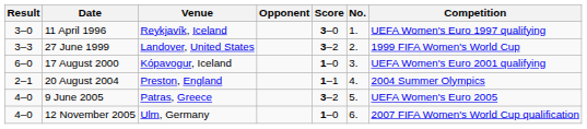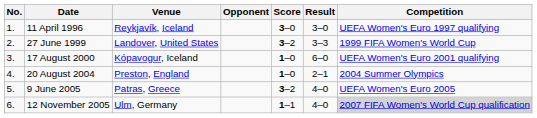columns swapped: No. <-> Result
20 August 2004 | Score: 1–1 -> 1–0
12 November 2005 | Score: 1–0 -> 1–1
12 November 2005 | Competition: no background -> lightgrey background
